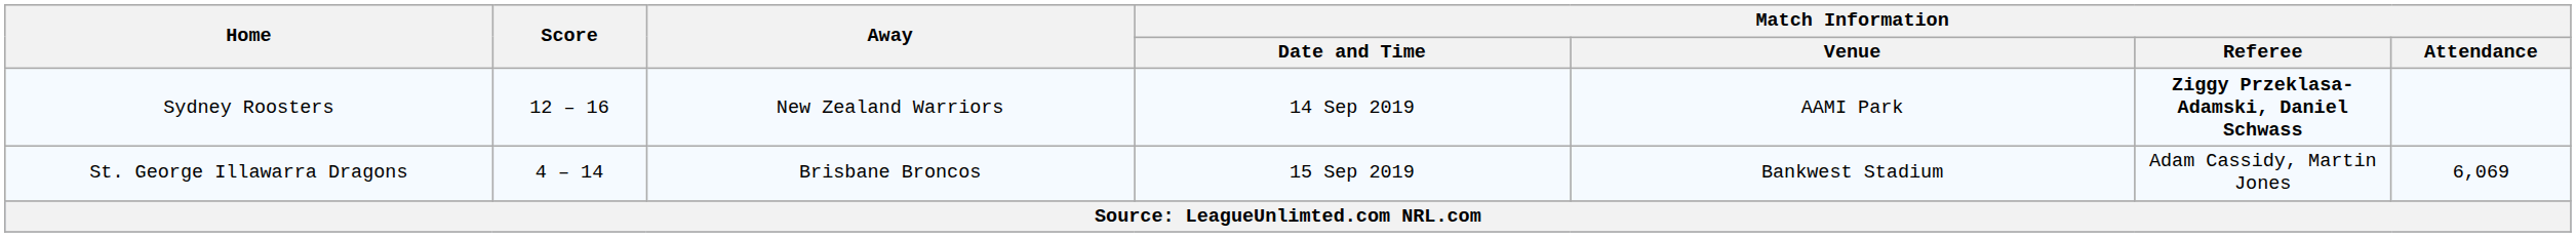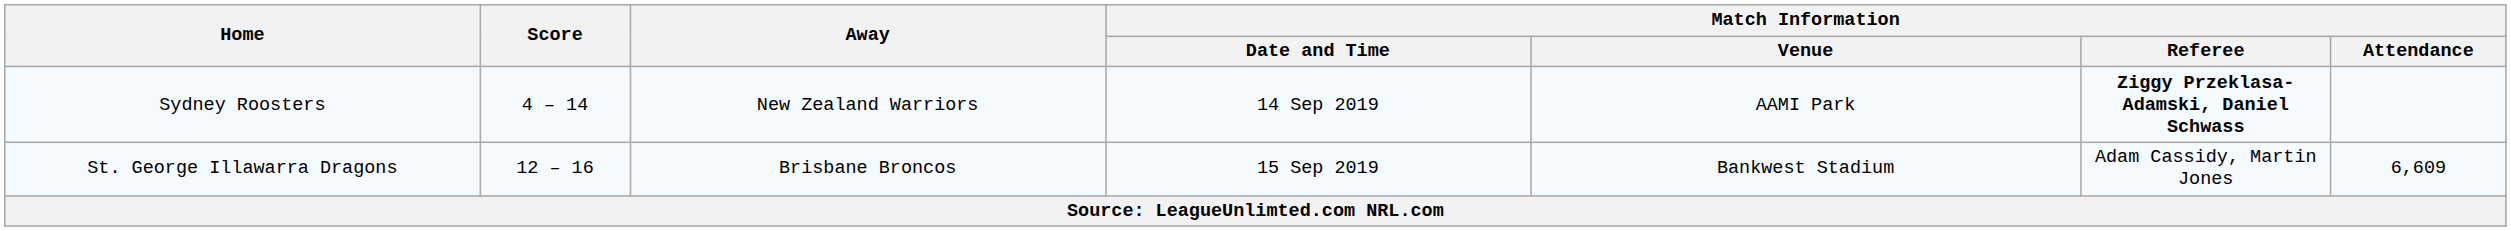Sydney Roosters | Score: 12 – 16 -> 4 – 14
St. George Illawarra Dragons | Score: 4 – 14 -> 12 – 16
St. George Illawarra Dragons | Match Information / Attendance: 6,069 -> 6,609
